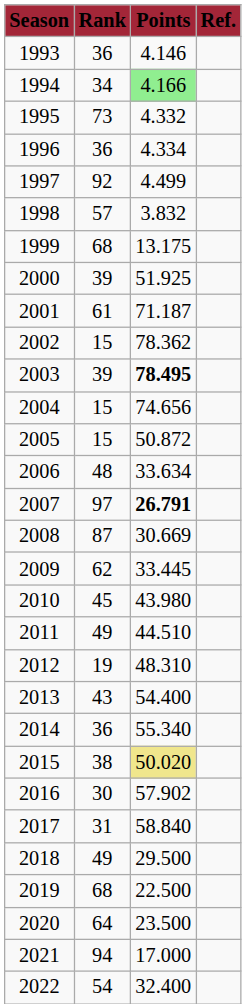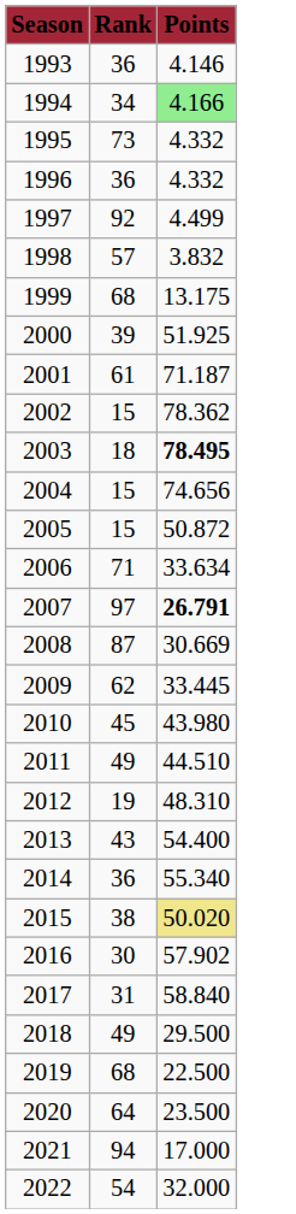- column: Ref.
1996 | Points: 4.334 -> 4.332
2003 | Rank: 39 -> 18
2006 | Rank: 48 -> 71
2022 | Points: 32.400 -> 32.000
